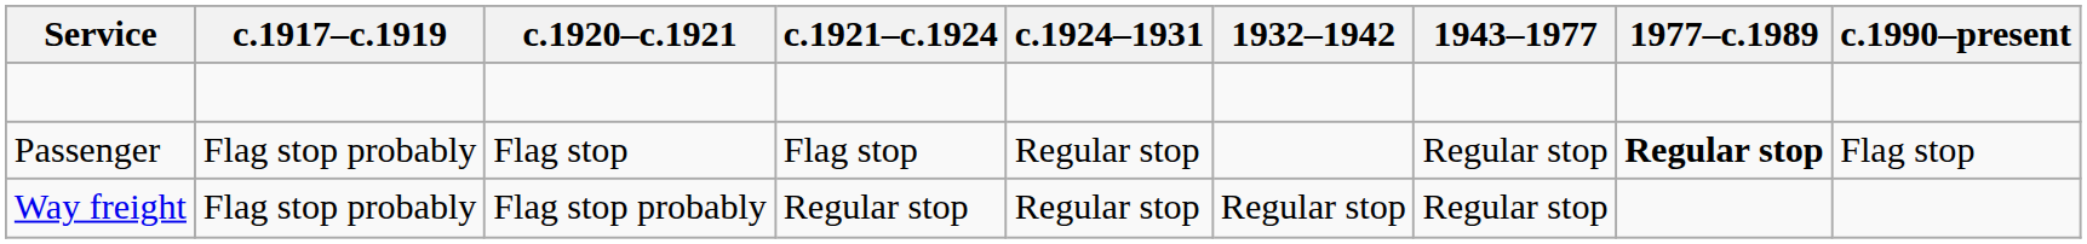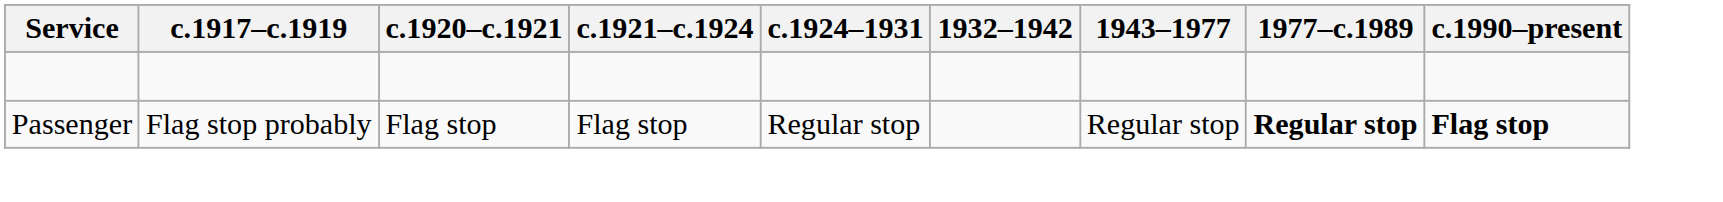Passenger | c.1990–present: normal -> bold
- row: Way freight | Flag stop probably | Flag stop probably | Regular stop | Regular stop | Regular stop | Regular stop
